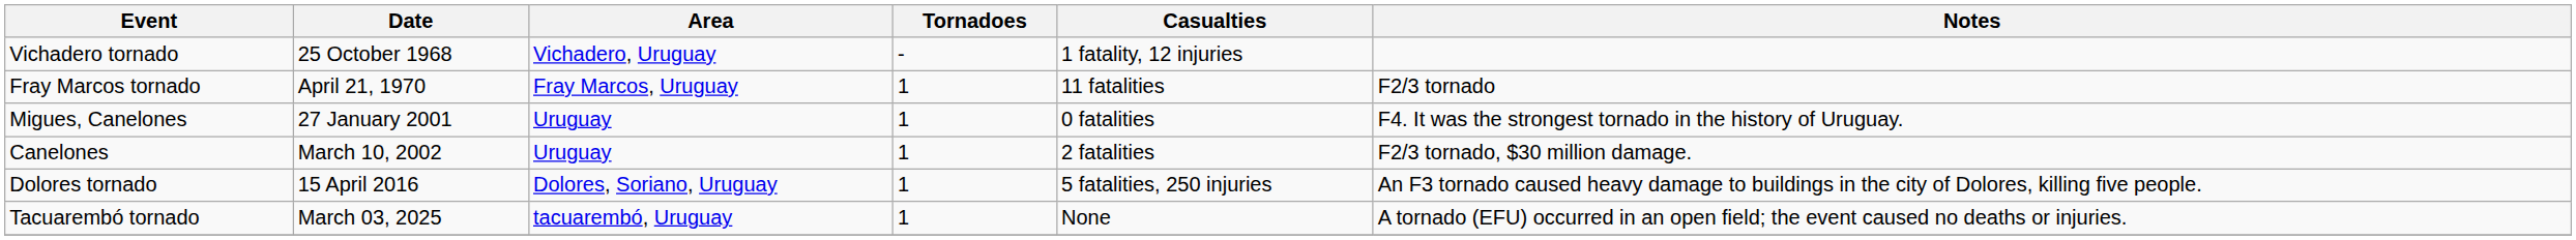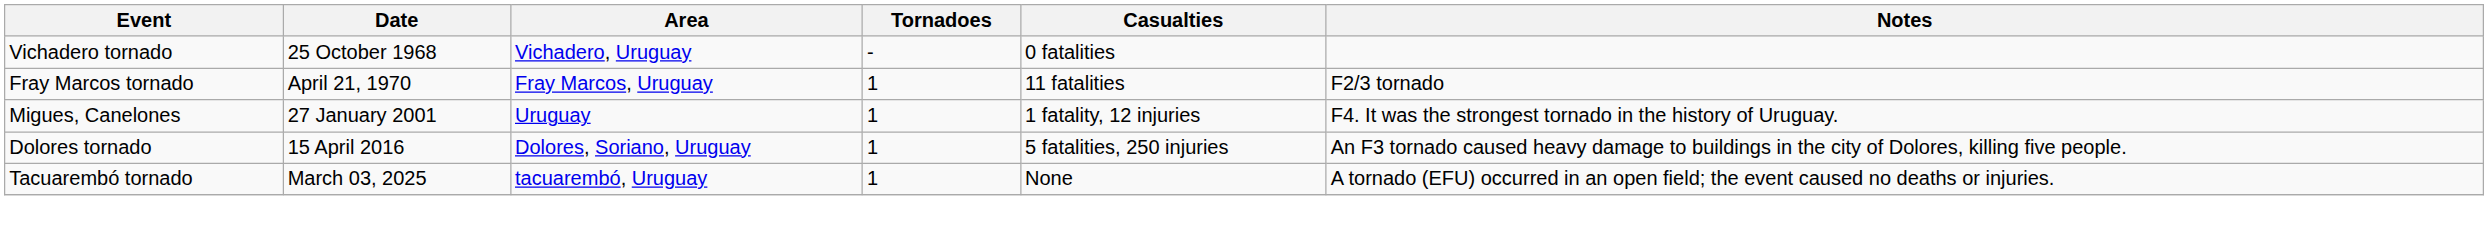Vichadero tornado | Casualties: 1 fatality, 12 injuries -> 0 fatalities
Migues, Canelones | Casualties: 0 fatalities -> 1 fatality, 12 injuries
- row: Canelones | March 10, 2002 | Uruguay | 1 | 2 fatalities | F2/3 tornado, $30 million damage.
